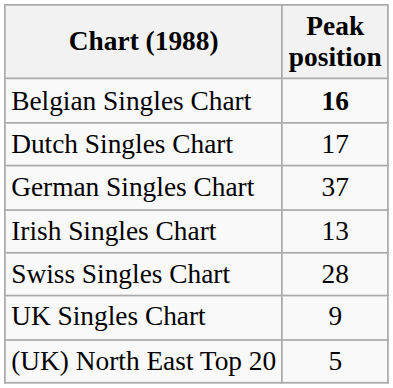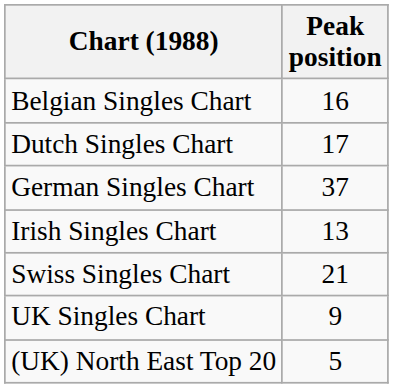Belgian Singles Chart | Peak position: bold -> normal
Swiss Singles Chart | Peak position: 28 -> 21
